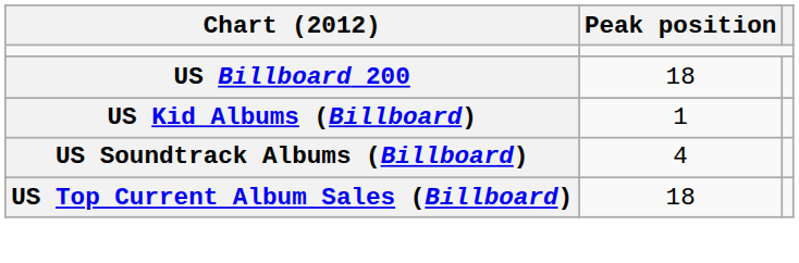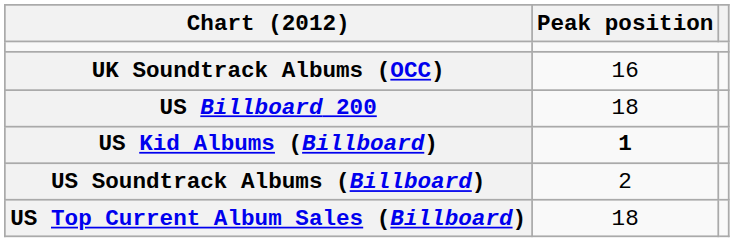+ row: UK Soundtrack Albums (OCC) | 16
US Kid Albums (Billboard) | Peak position: normal -> bold
US Soundtrack Albums (Billboard) | Peak position: 4 -> 2
